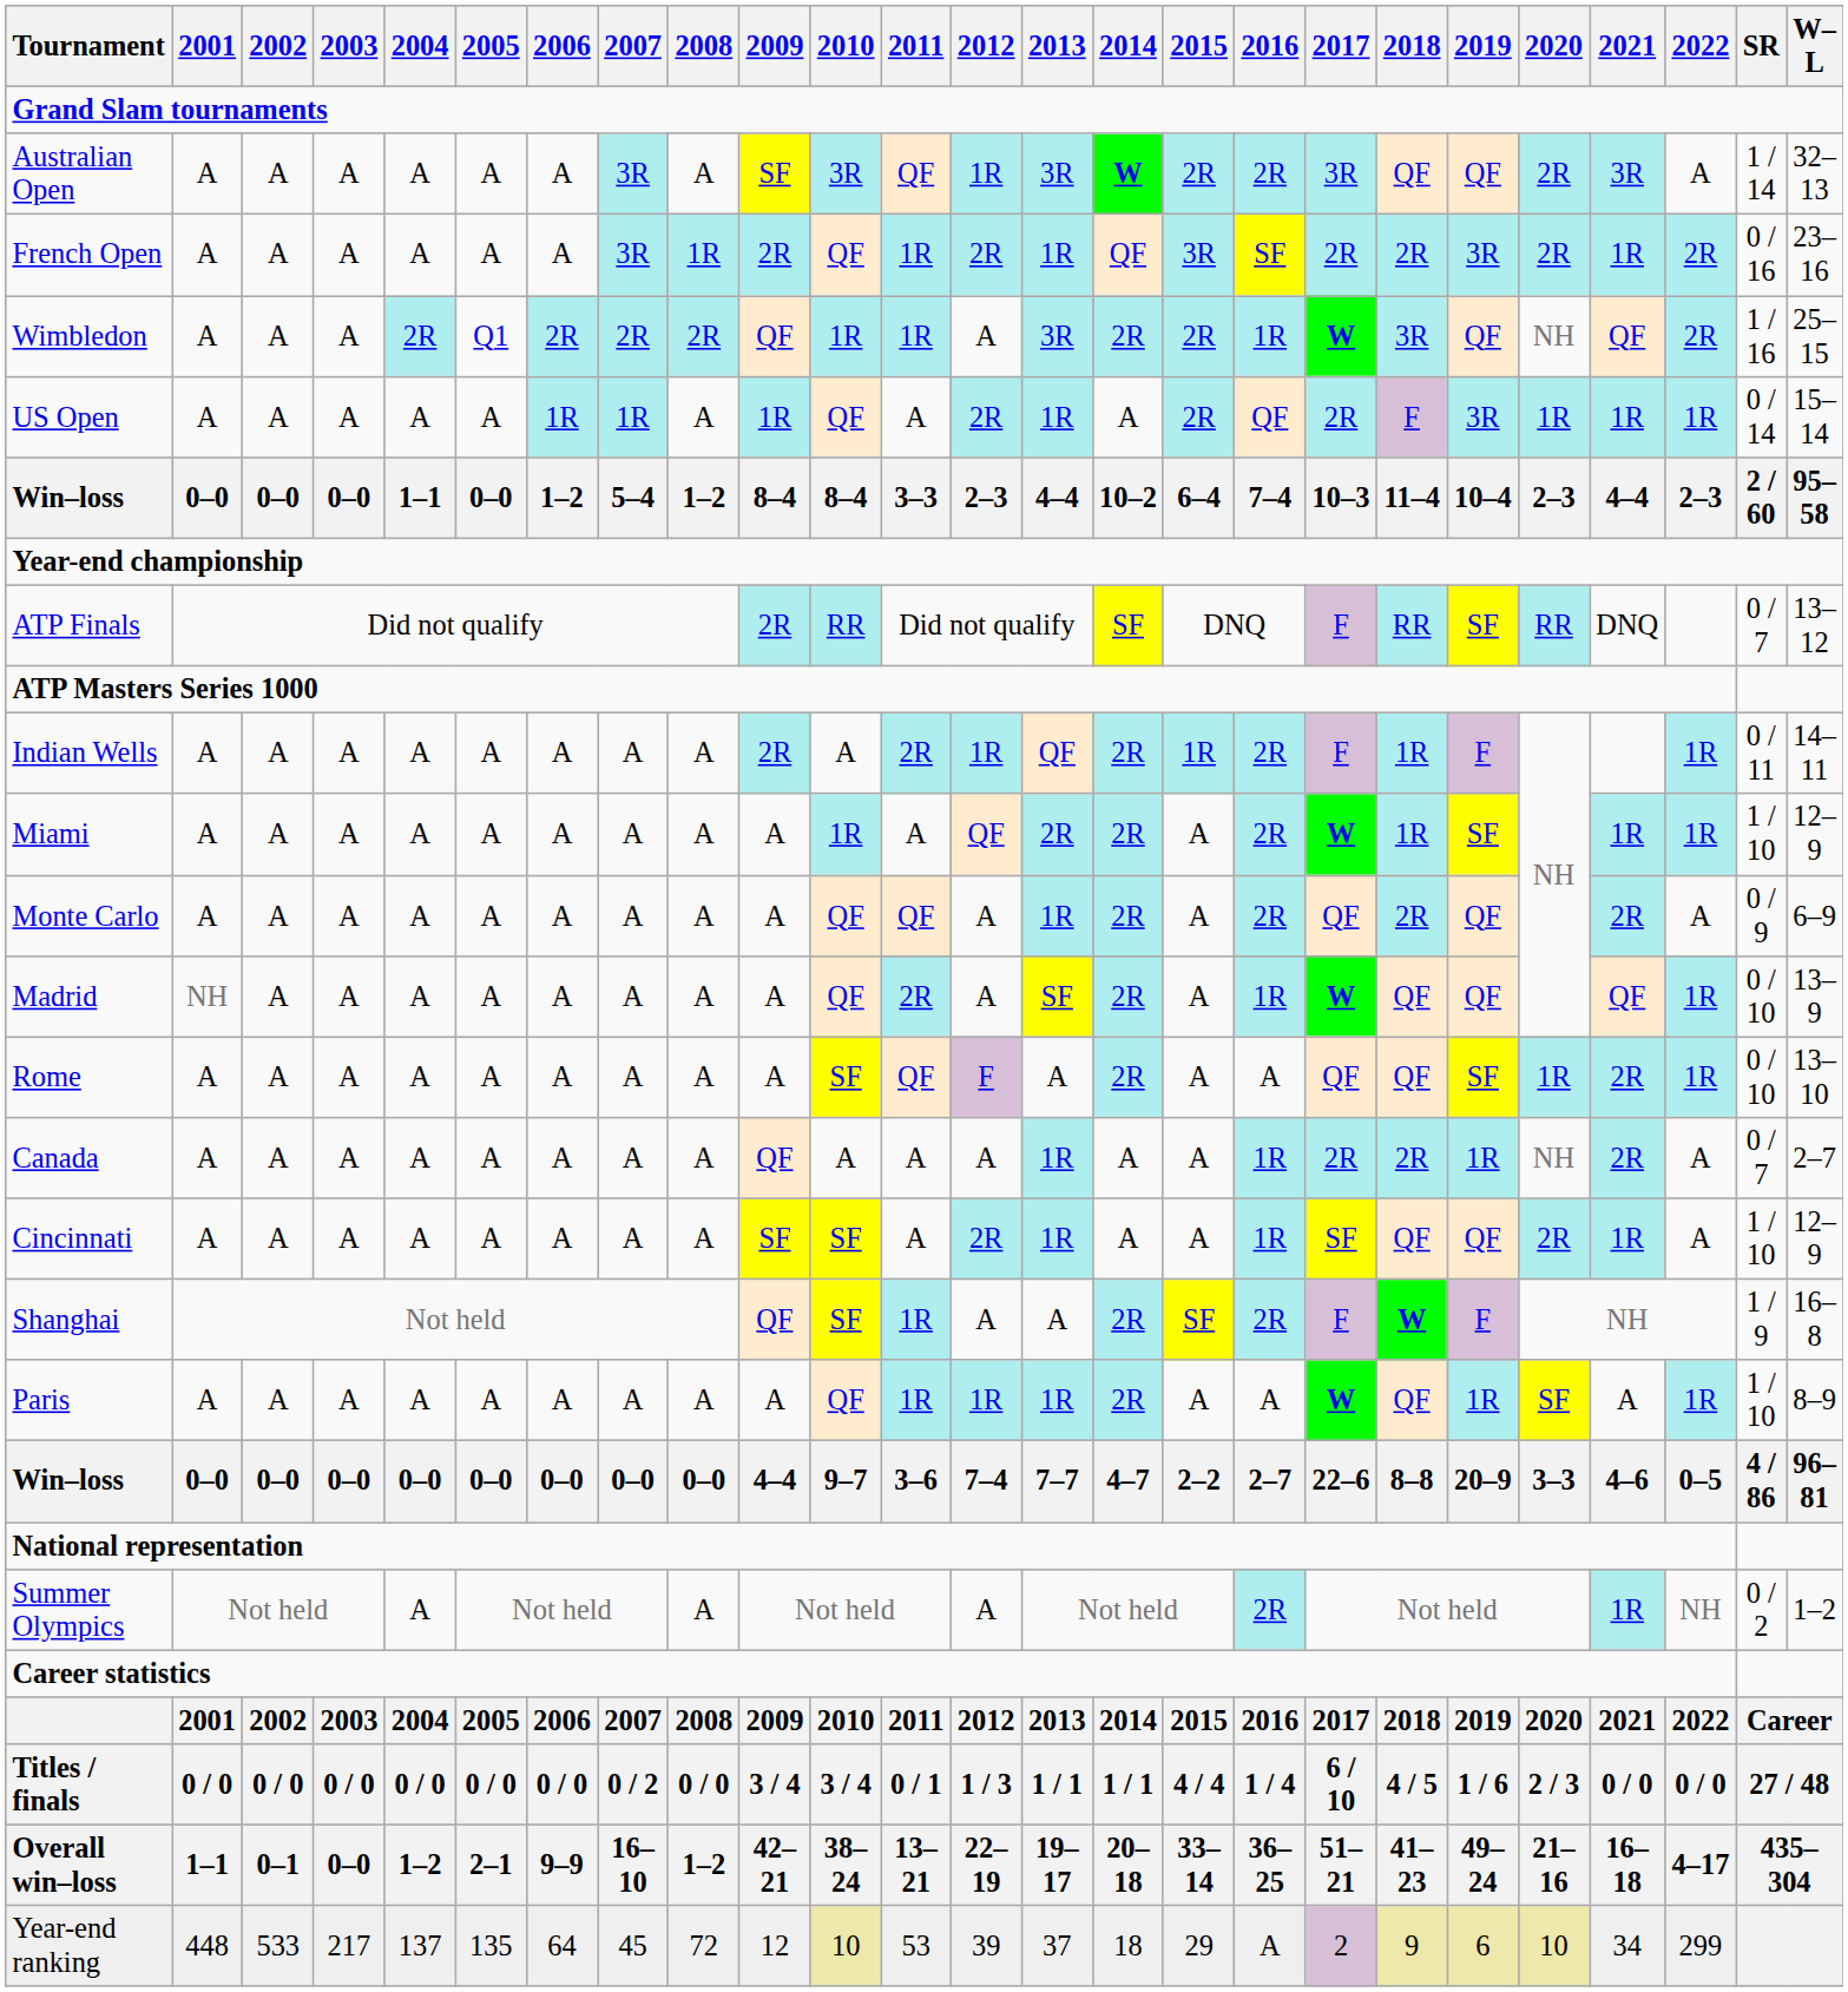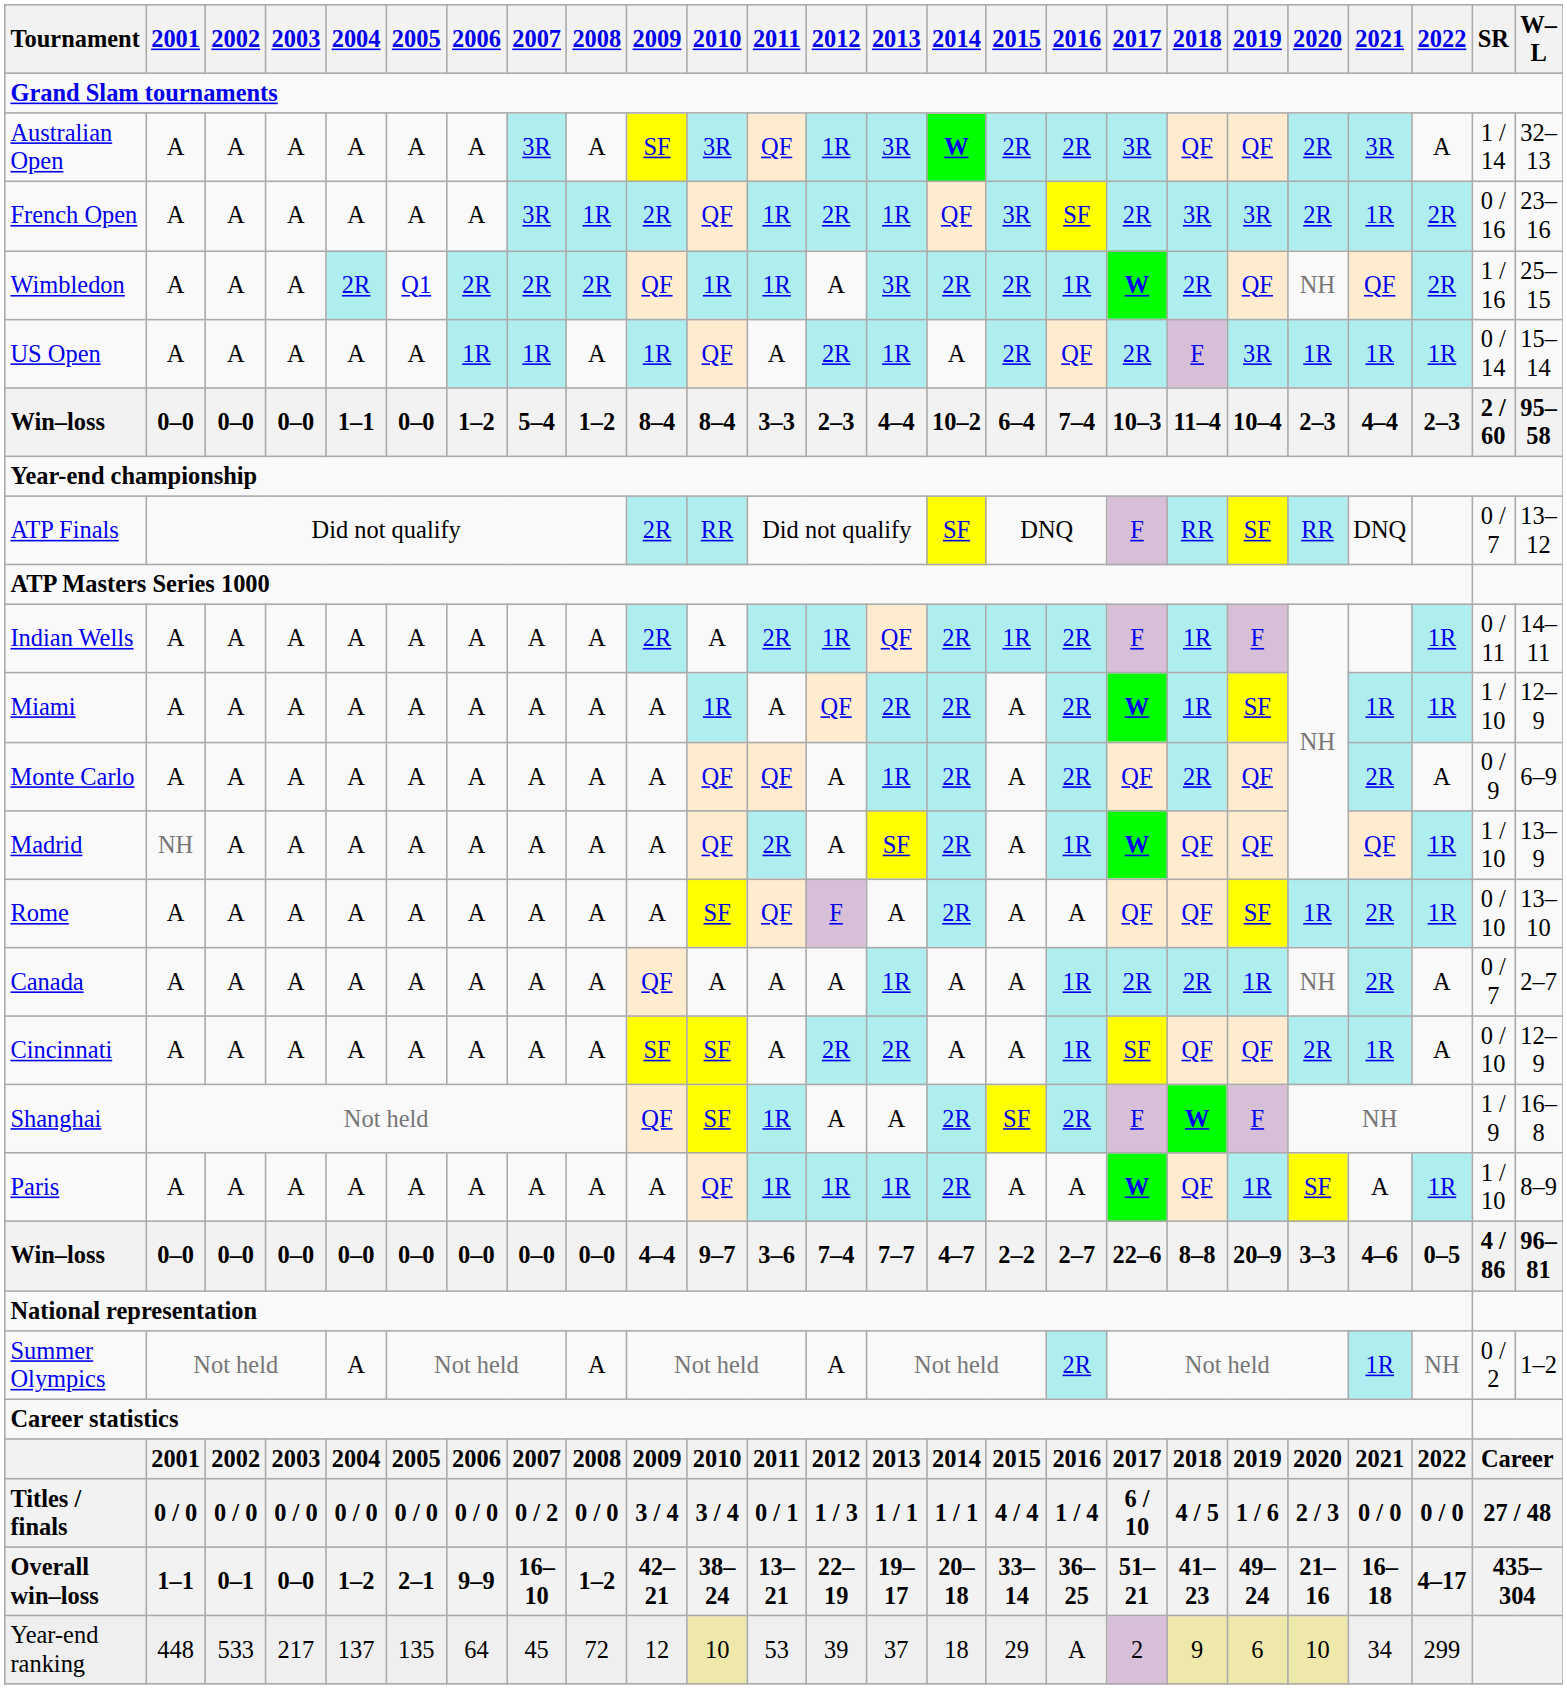French Open | 2018: 2R -> 3R
Wimbledon | 2018: 3R -> 2R
Madrid | SR: 0 / 10 -> 1 / 10
Cincinnati | 2013: 1R -> 2R
Cincinnati | SR: 1 / 10 -> 0 / 10
